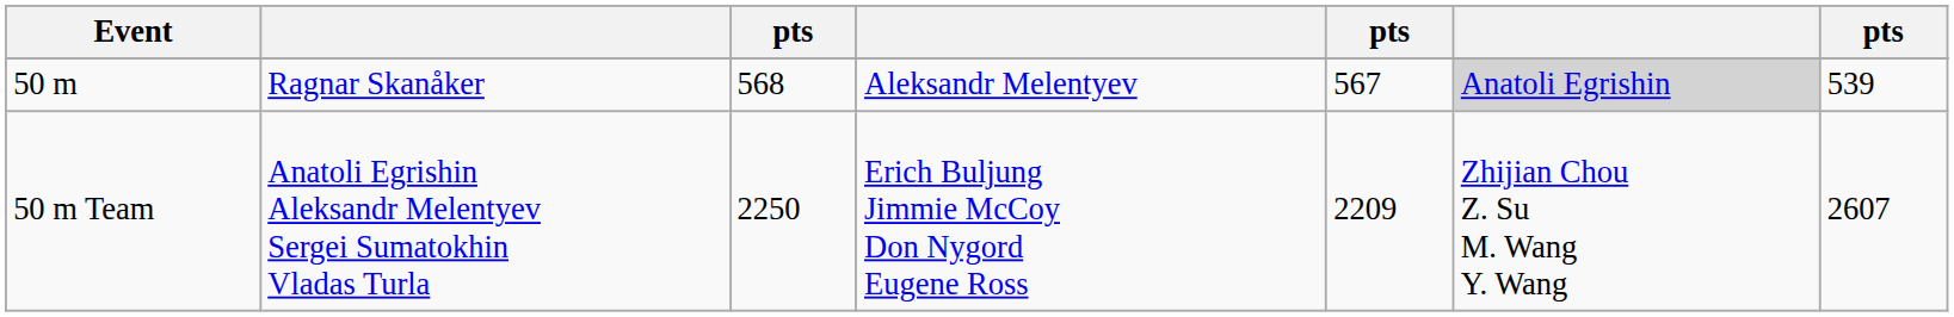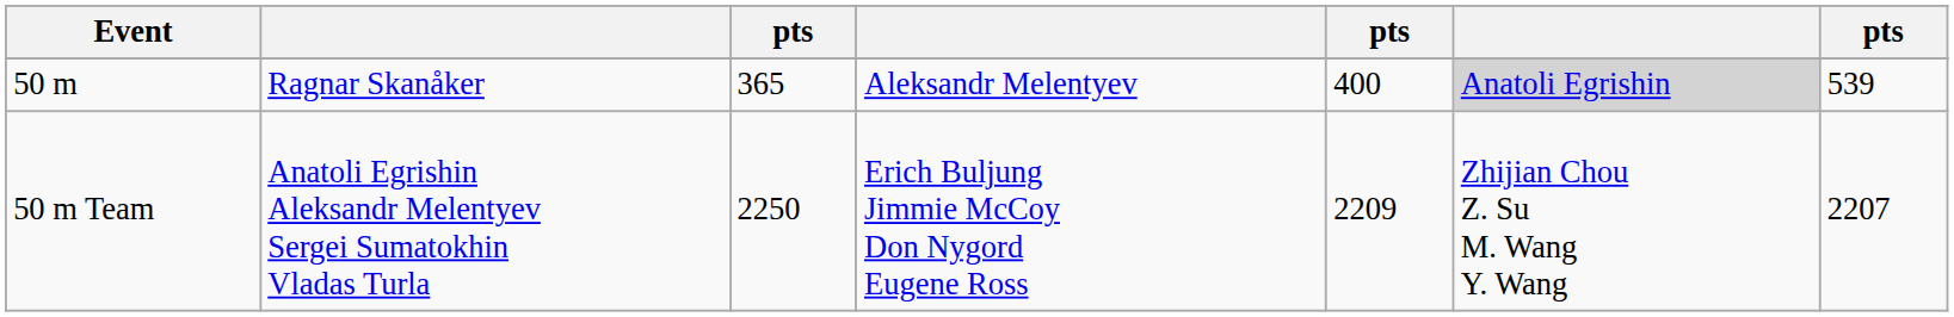50 m | column 3: 568 -> 365
50 m | column 5: 567 -> 400
50 m Team | column 7: 2607 -> 2207
